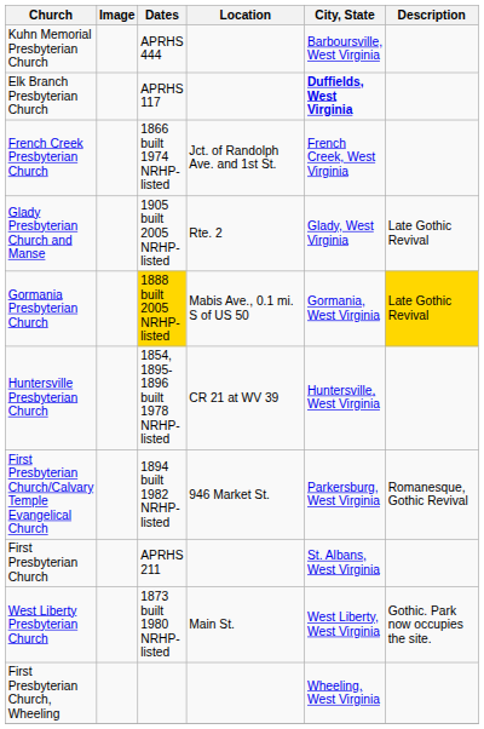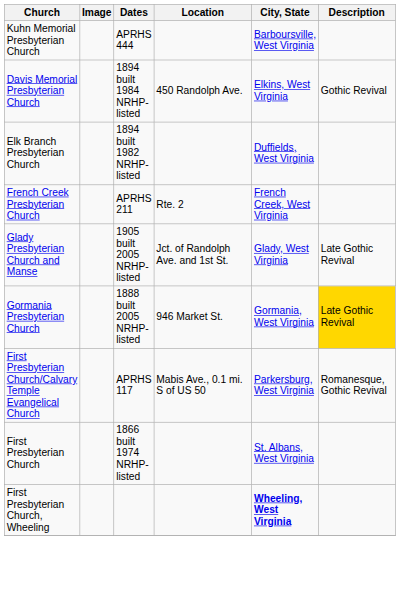+ row: Davis Memorial Presbyterian Church | 1894 built 1984 NRHP-listed | 450 Randolph Ave. | Elkins, West Virginia | Gothic Revival
Elk Branch Presbyterian Church | Dates: APRHS 117 -> 1894 built 1982 NRHP-listed
Elk Branch Presbyterian Church | City, State: bold -> normal
French Creek Presbyterian Church | Dates: 1866 built 1974 NRHP-listed -> APRHS 211
French Creek Presbyterian Church | Location: Jct. of Randolph Ave. and 1st St. -> Rte. 2
Glady Presbyterian Church and Manse | Location: Rte. 2 -> Jct. of Randolph Ave. and 1st St.
Gormania Presbyterian Church | Dates: gold background -> no background
Gormania Presbyterian Church | Location: Mabis Ave., 0.1 mi. S of US 50 -> 946 Market St.
- row: Huntersville Presbyterian Church | 1854, 1895-1896 built 1978 NRHP-listed | CR 21 at WV 39 | Huntersville, West Virginia
First Presbyterian Church/Calvary Temple Evangelical Church | Dates: 1894 built 1982 NRHP-listed -> APRHS 117
First Presbyterian Church/Calvary Temple Evangelical Church | Location: 946 Market St. -> Mabis Ave., 0.1 mi. S of US 50
First Presbyterian Church | Dates: APRHS 211 -> 1866 built 1974 NRHP-listed
- row: West Liberty Presbyterian Church | 1873 built 1980 NRHP-listed | Main St. | West Liberty, West Virginia | Gothic. Park now occupies the site.
First Presbyterian Church, Wheeling | City, State: normal -> bold
